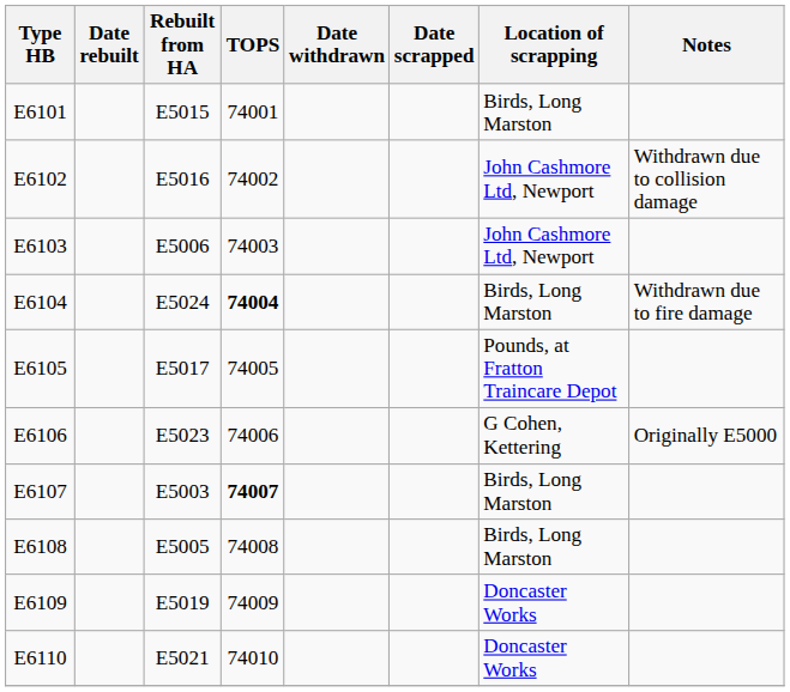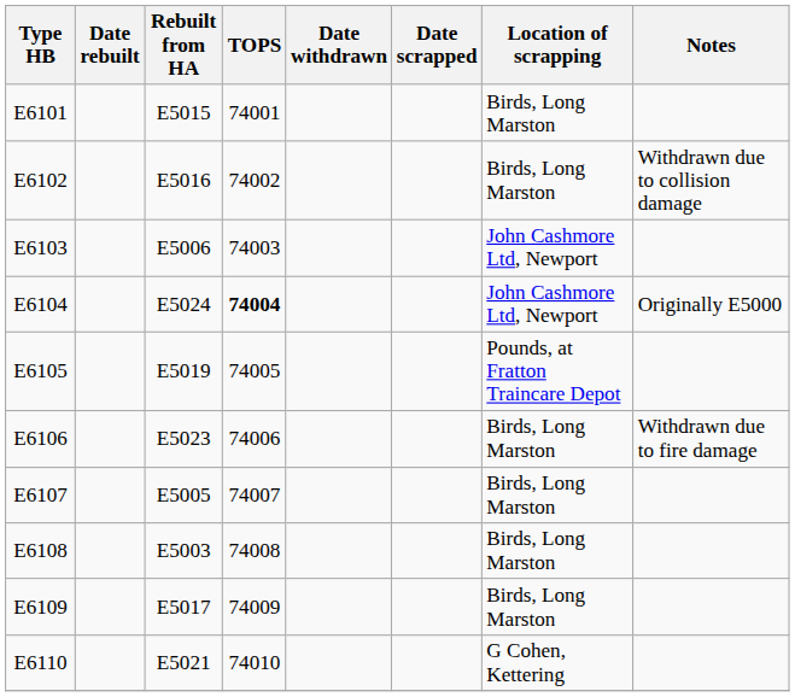E6102 | Location of scrapping: John Cashmore Ltd, Newport -> Birds, Long Marston
E6104 | Location of scrapping: Birds, Long Marston -> John Cashmore Ltd, Newport
E6104 | Notes: Withdrawn due to fire damage -> Originally E5000
E6105 | Rebuilt from HA: E5017 -> E5019
E6106 | Location of scrapping: G Cohen, Kettering -> Birds, Long Marston
E6106 | Notes: Originally E5000 -> Withdrawn due to fire damage
E6107 | Rebuilt from HA: E5003 -> E5005
E6107 | TOPS: bold -> normal
E6108 | Rebuilt from HA: E5005 -> E5003
E6109 | Rebuilt from HA: E5019 -> E5017
E6109 | Location of scrapping: Doncaster Works -> Birds, Long Marston
E6110 | Location of scrapping: Doncaster Works -> G Cohen, Kettering
